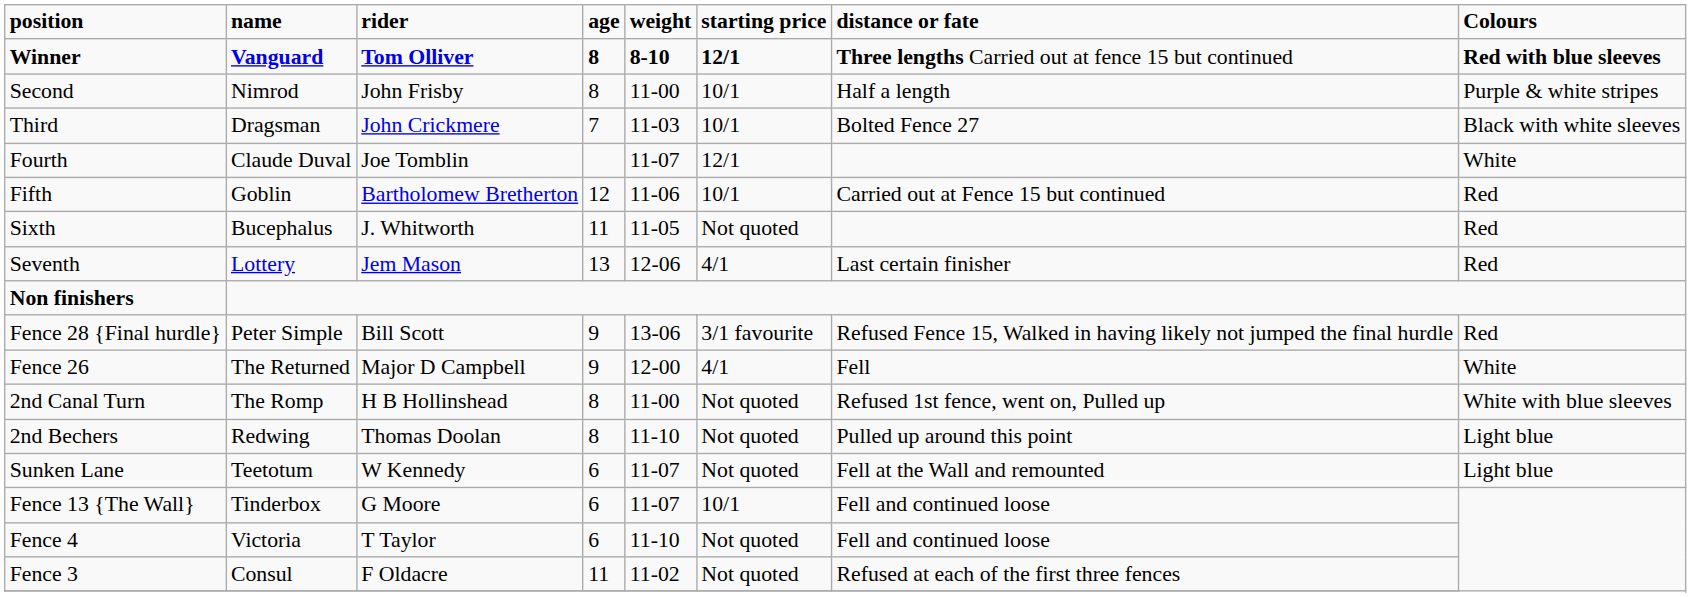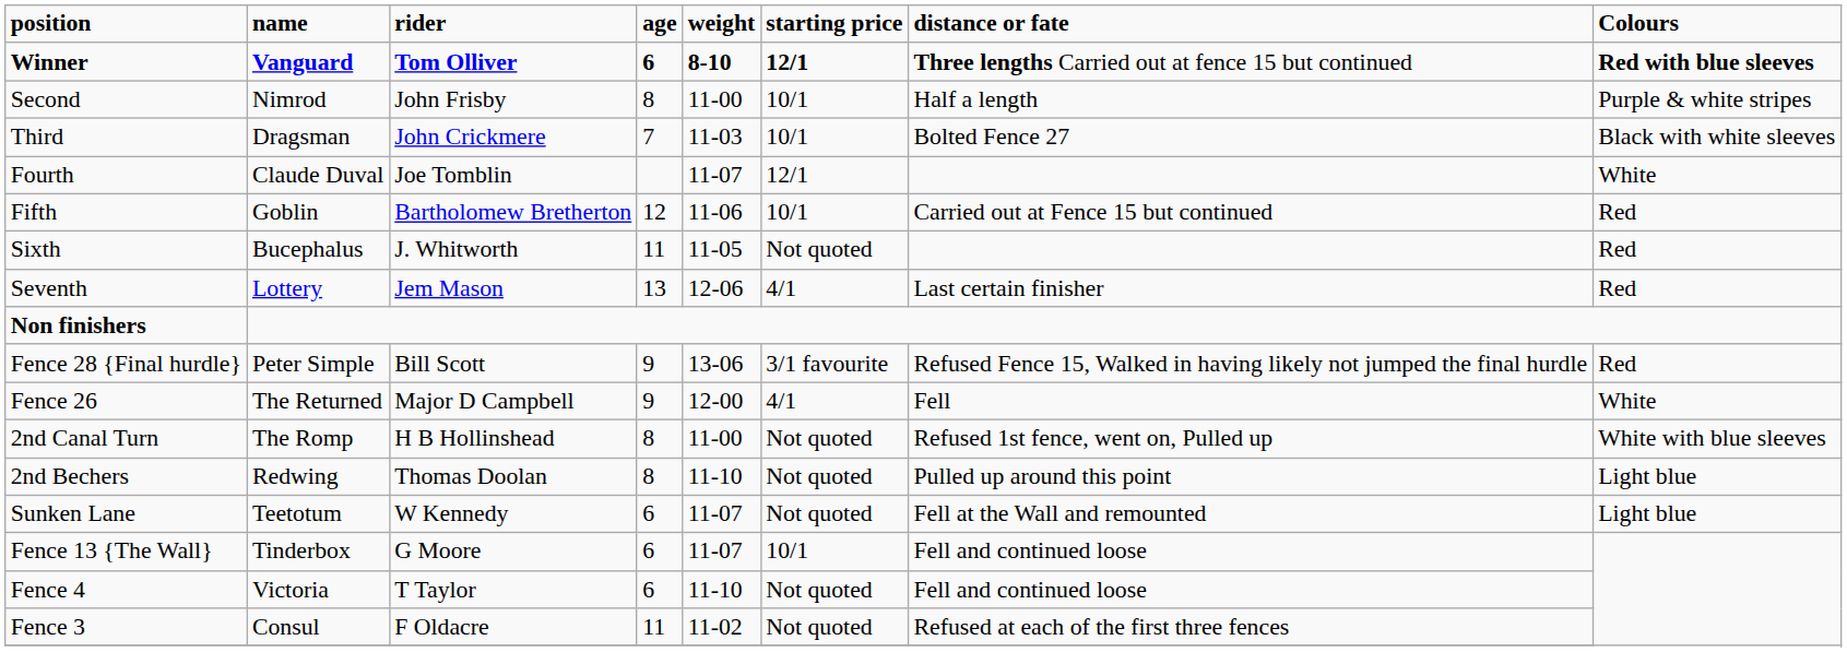Winner | age: 8 -> 6
